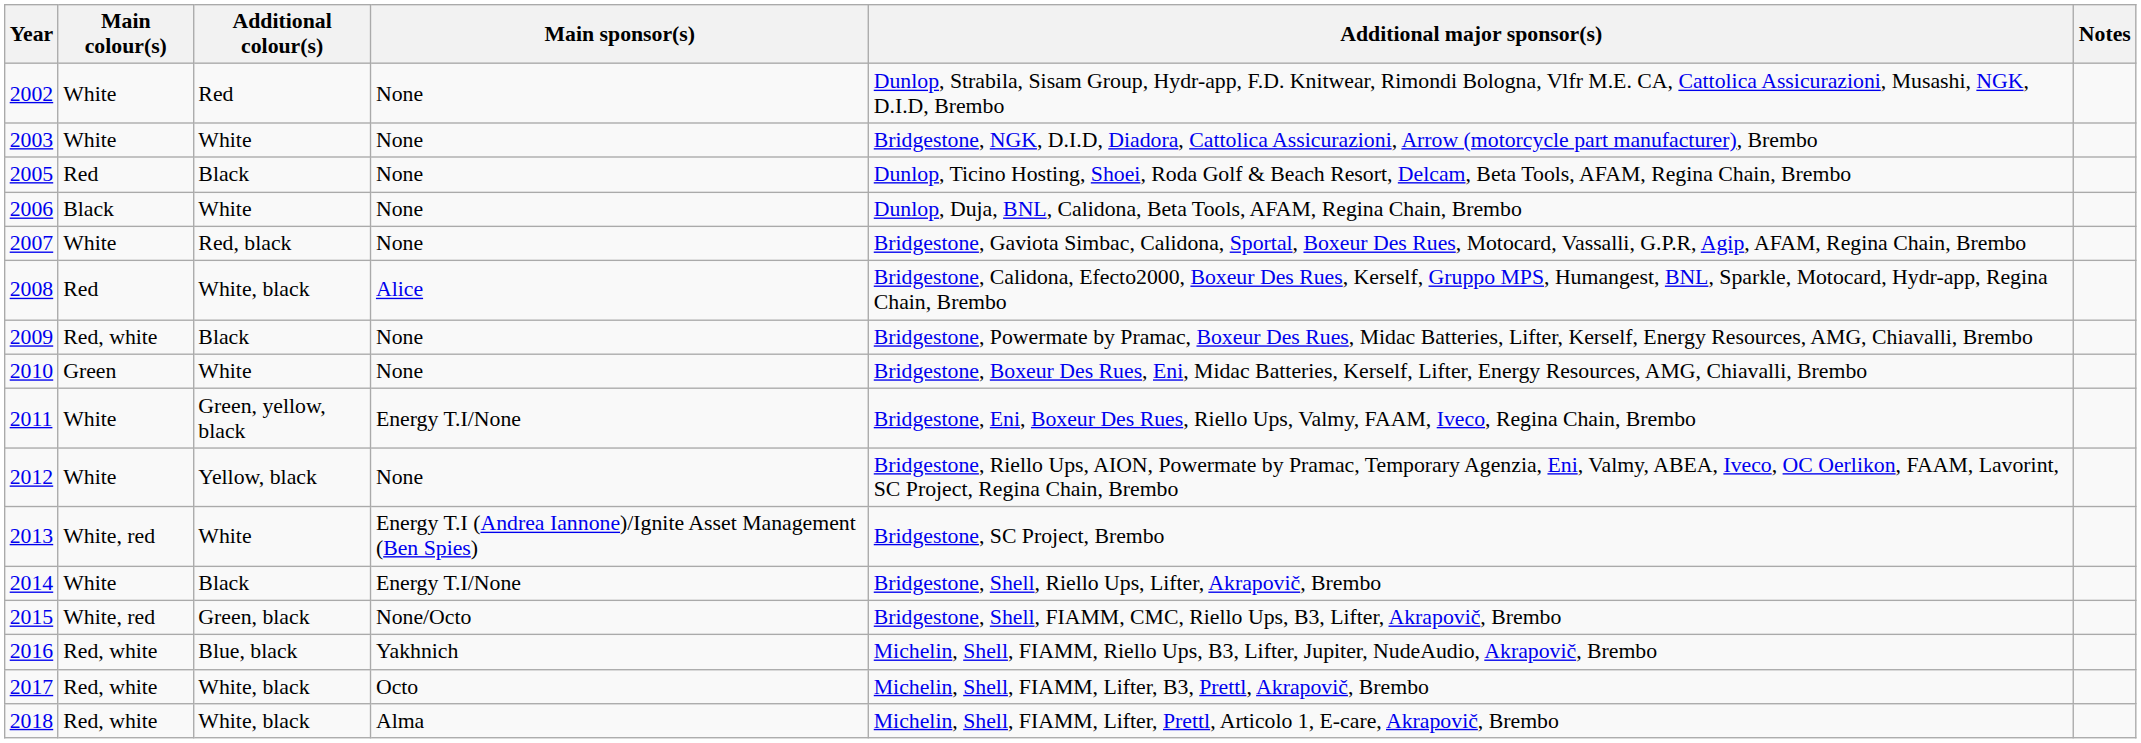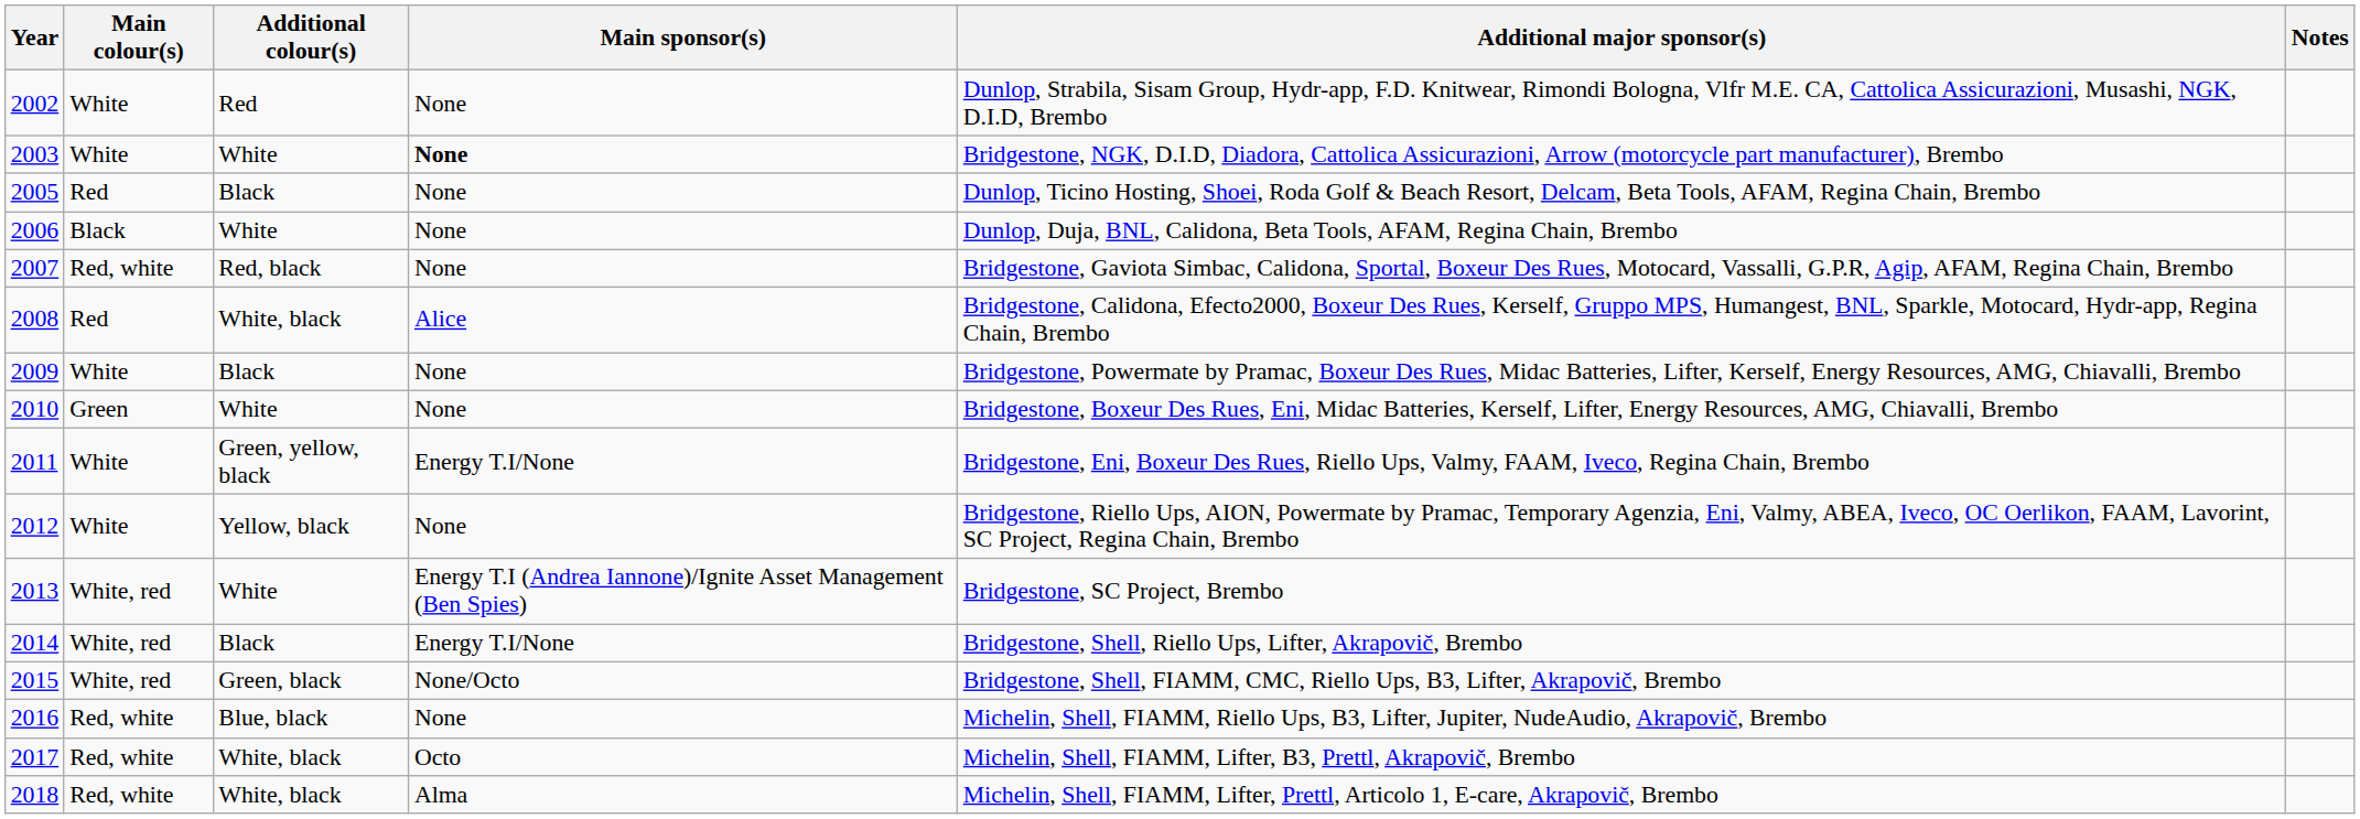2003 | Main sponsor(s): normal -> bold
2007 | Main colour(s): White -> Red, white
2009 | Main colour(s): Red, white -> White
2014 | Main colour(s): White -> White, red
2016 | Main sponsor(s): Yakhnich -> None
